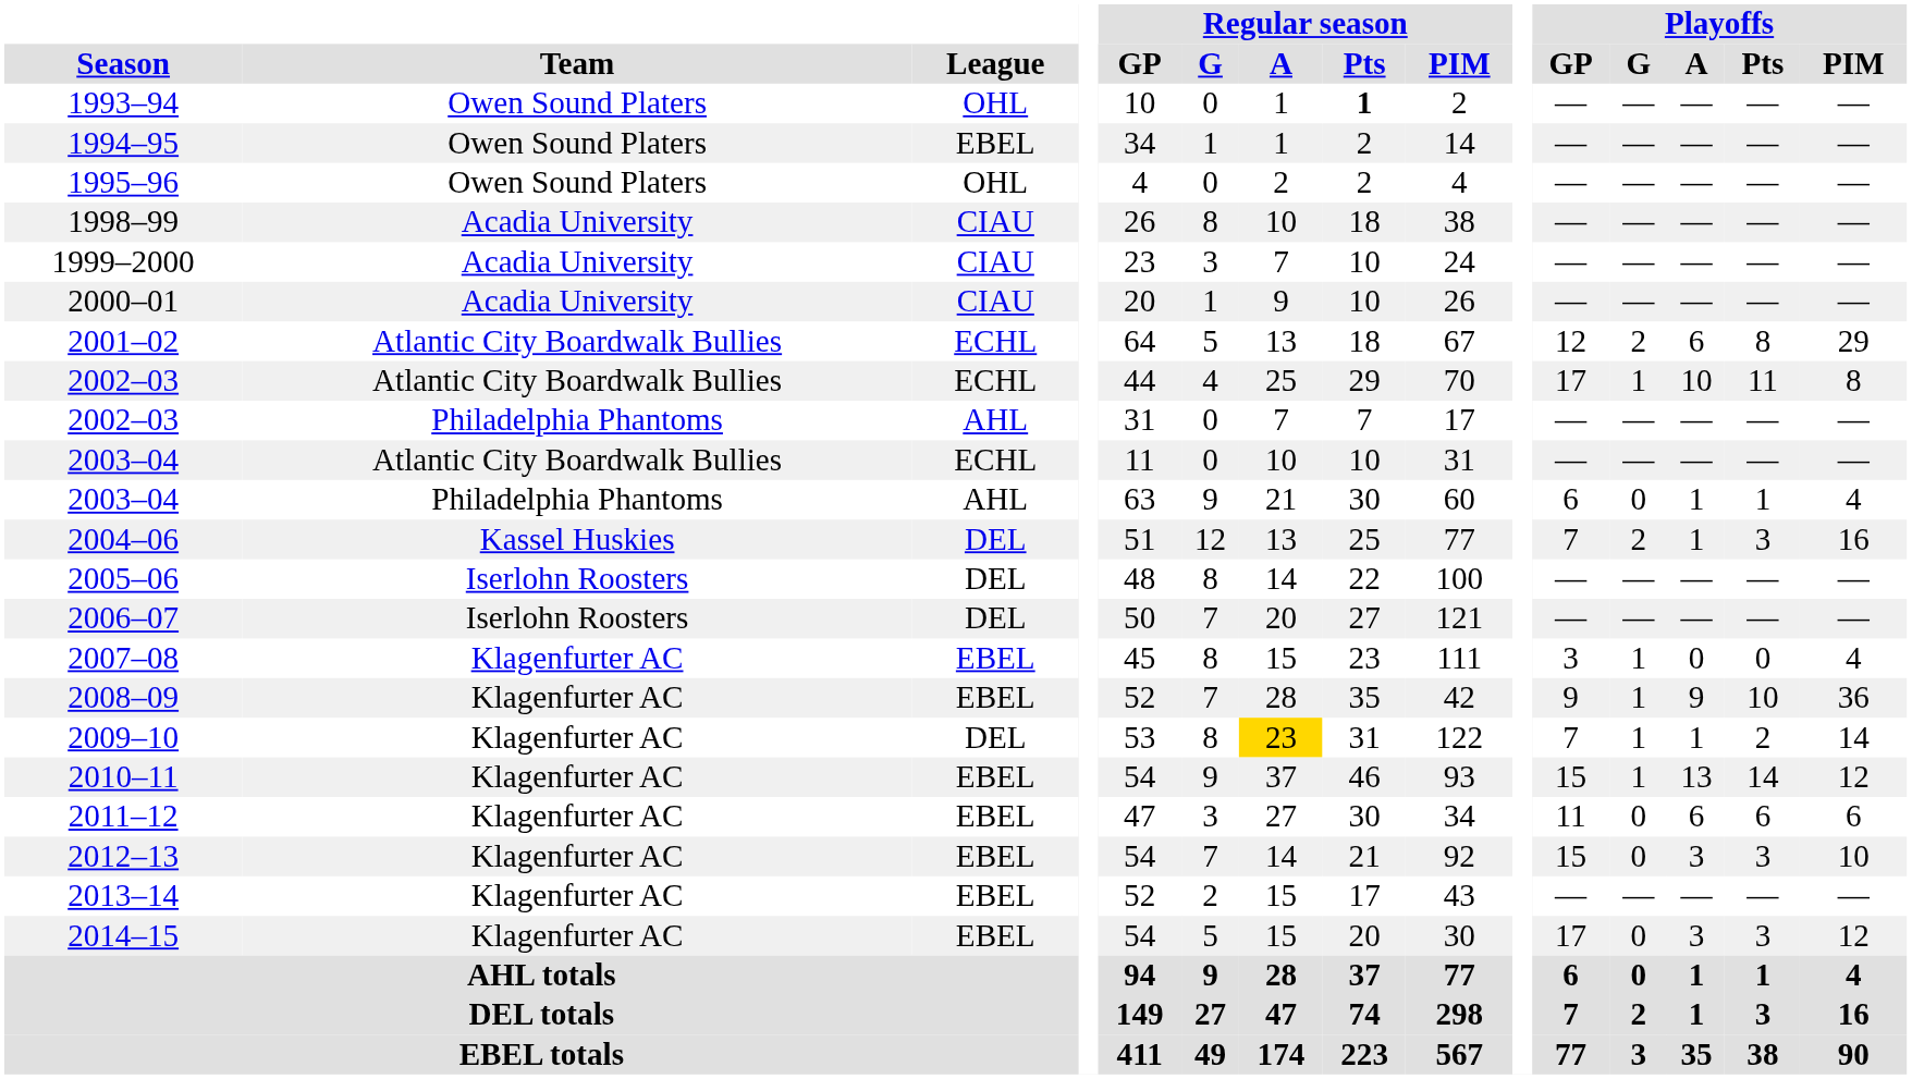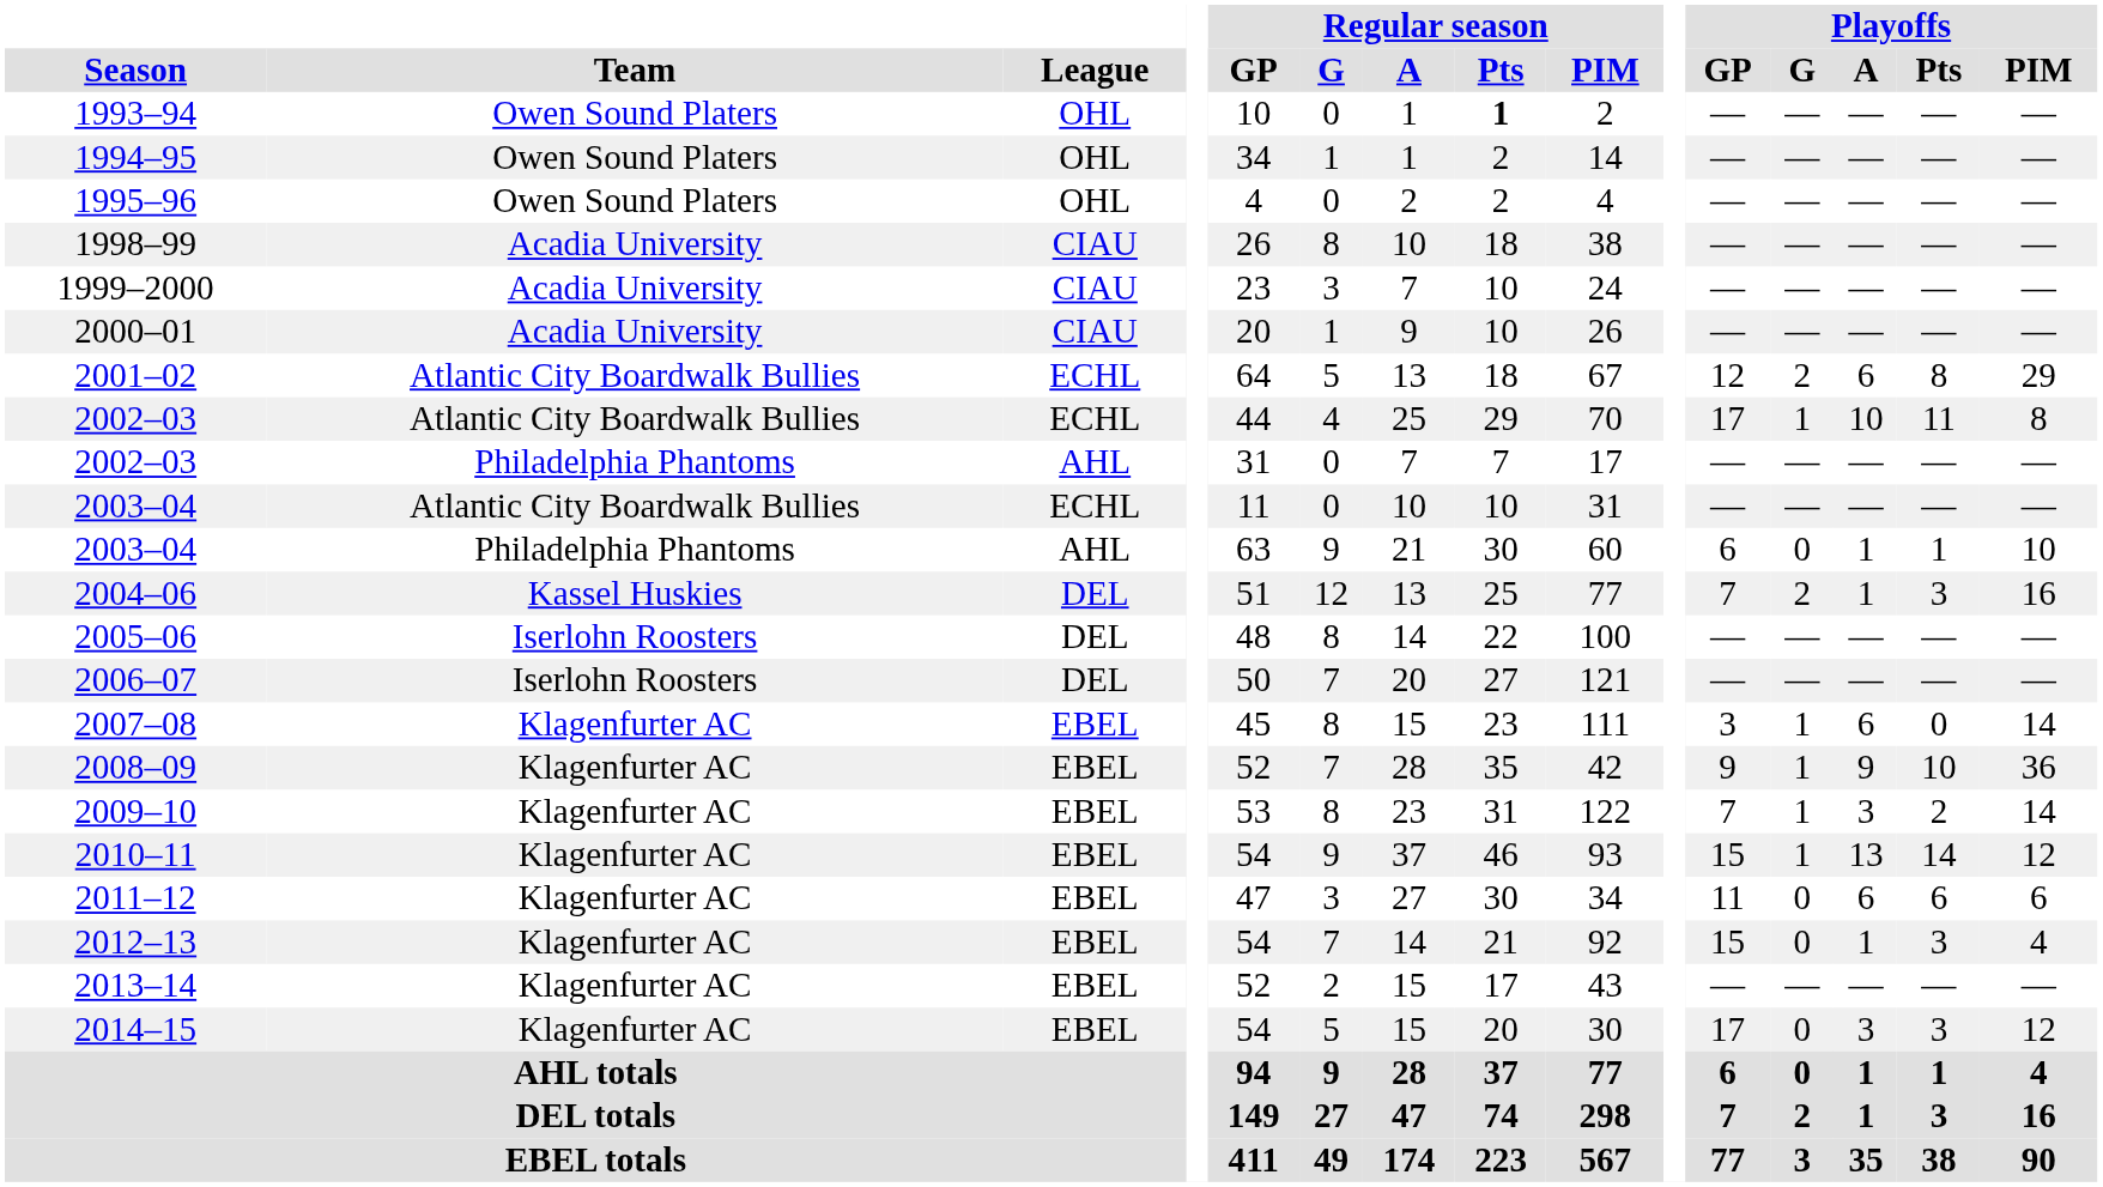1994–95 | League: EBEL -> OHL
2003–04 / Philadelphia Phantoms | Playoffs / PIM: 4 -> 10
2007–08 | Playoffs / A: 0 -> 6
2007–08 | Playoffs / PIM: 4 -> 14
2009–10 | League: DEL -> EBEL
2009–10 | Regular season / A: gold background -> no background
2009–10 | Playoffs / A: 1 -> 3
2012–13 | Playoffs / A: 3 -> 1
2012–13 | Playoffs / PIM: 10 -> 4
